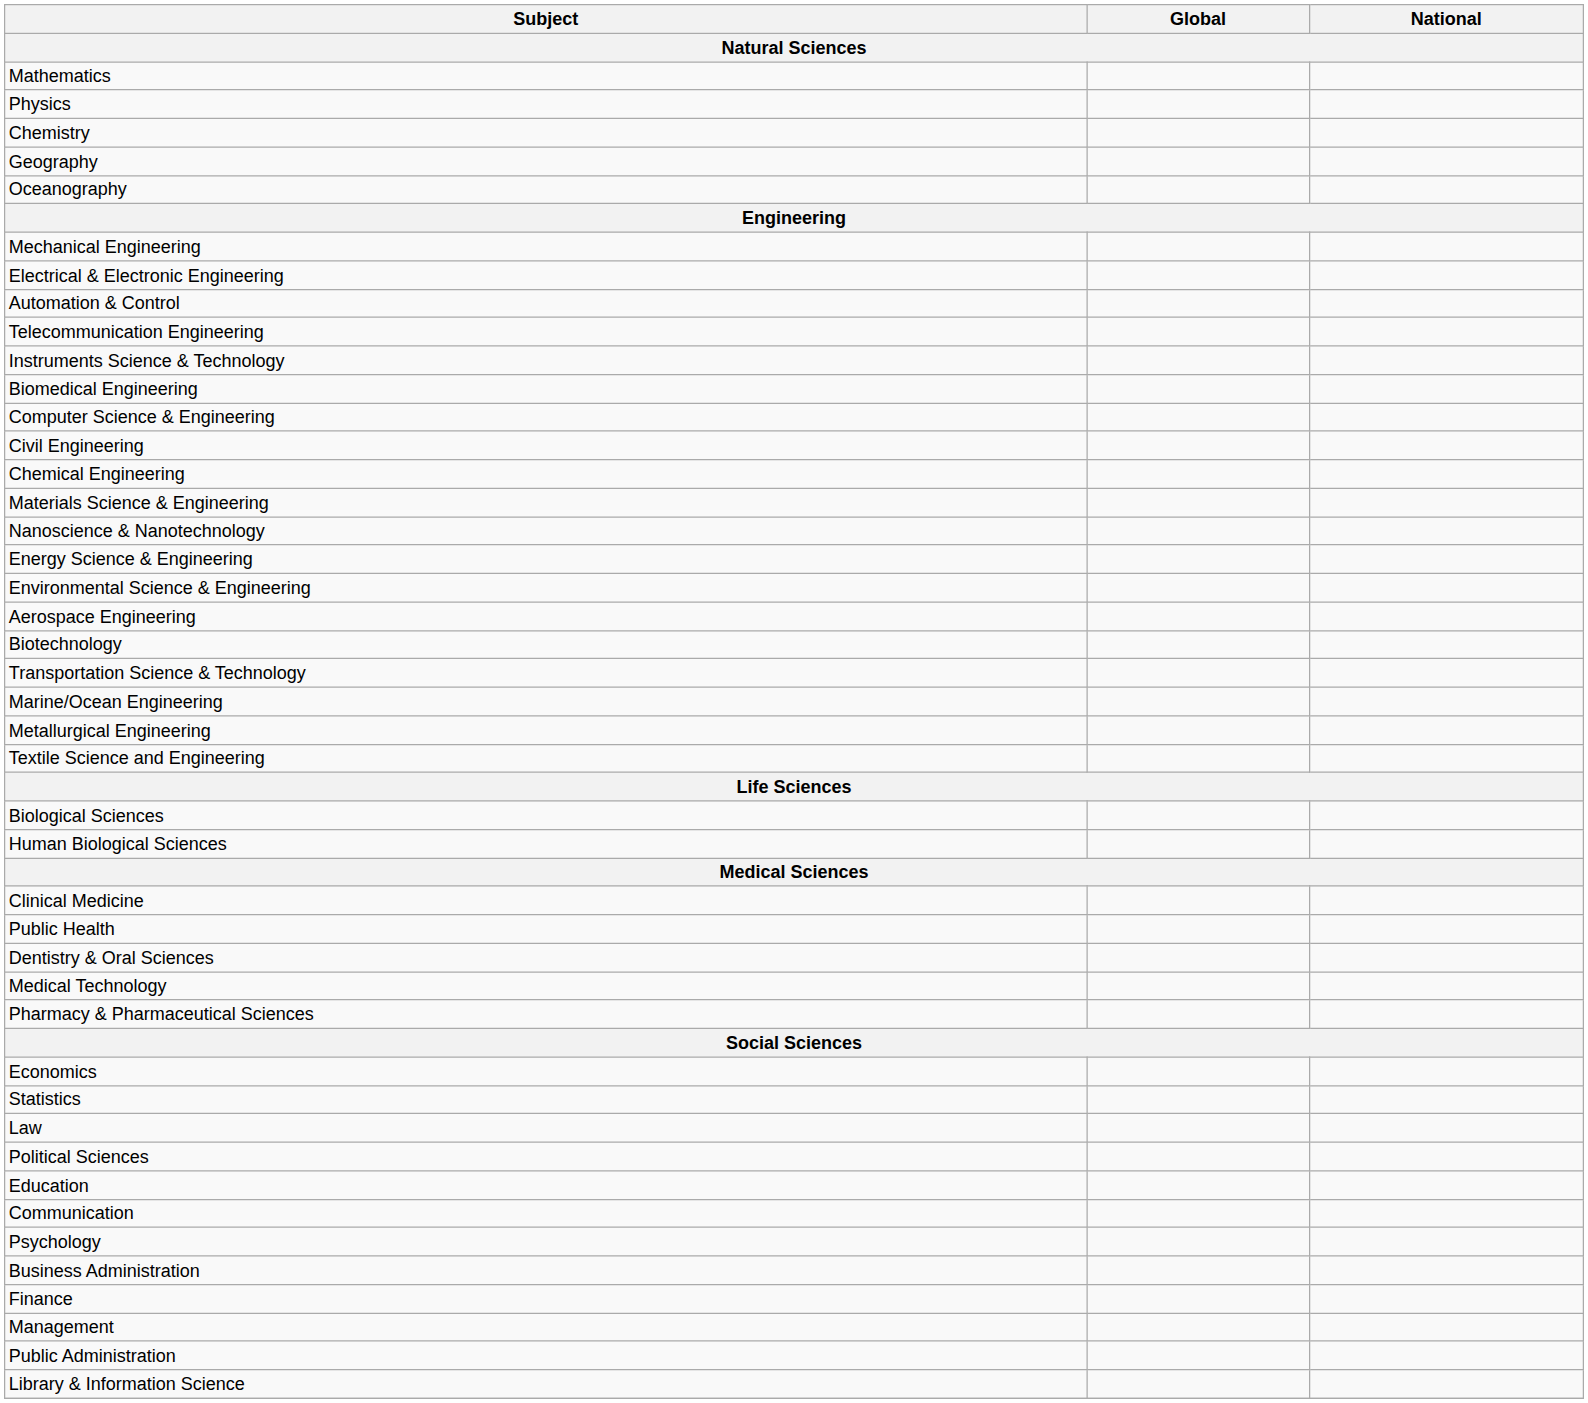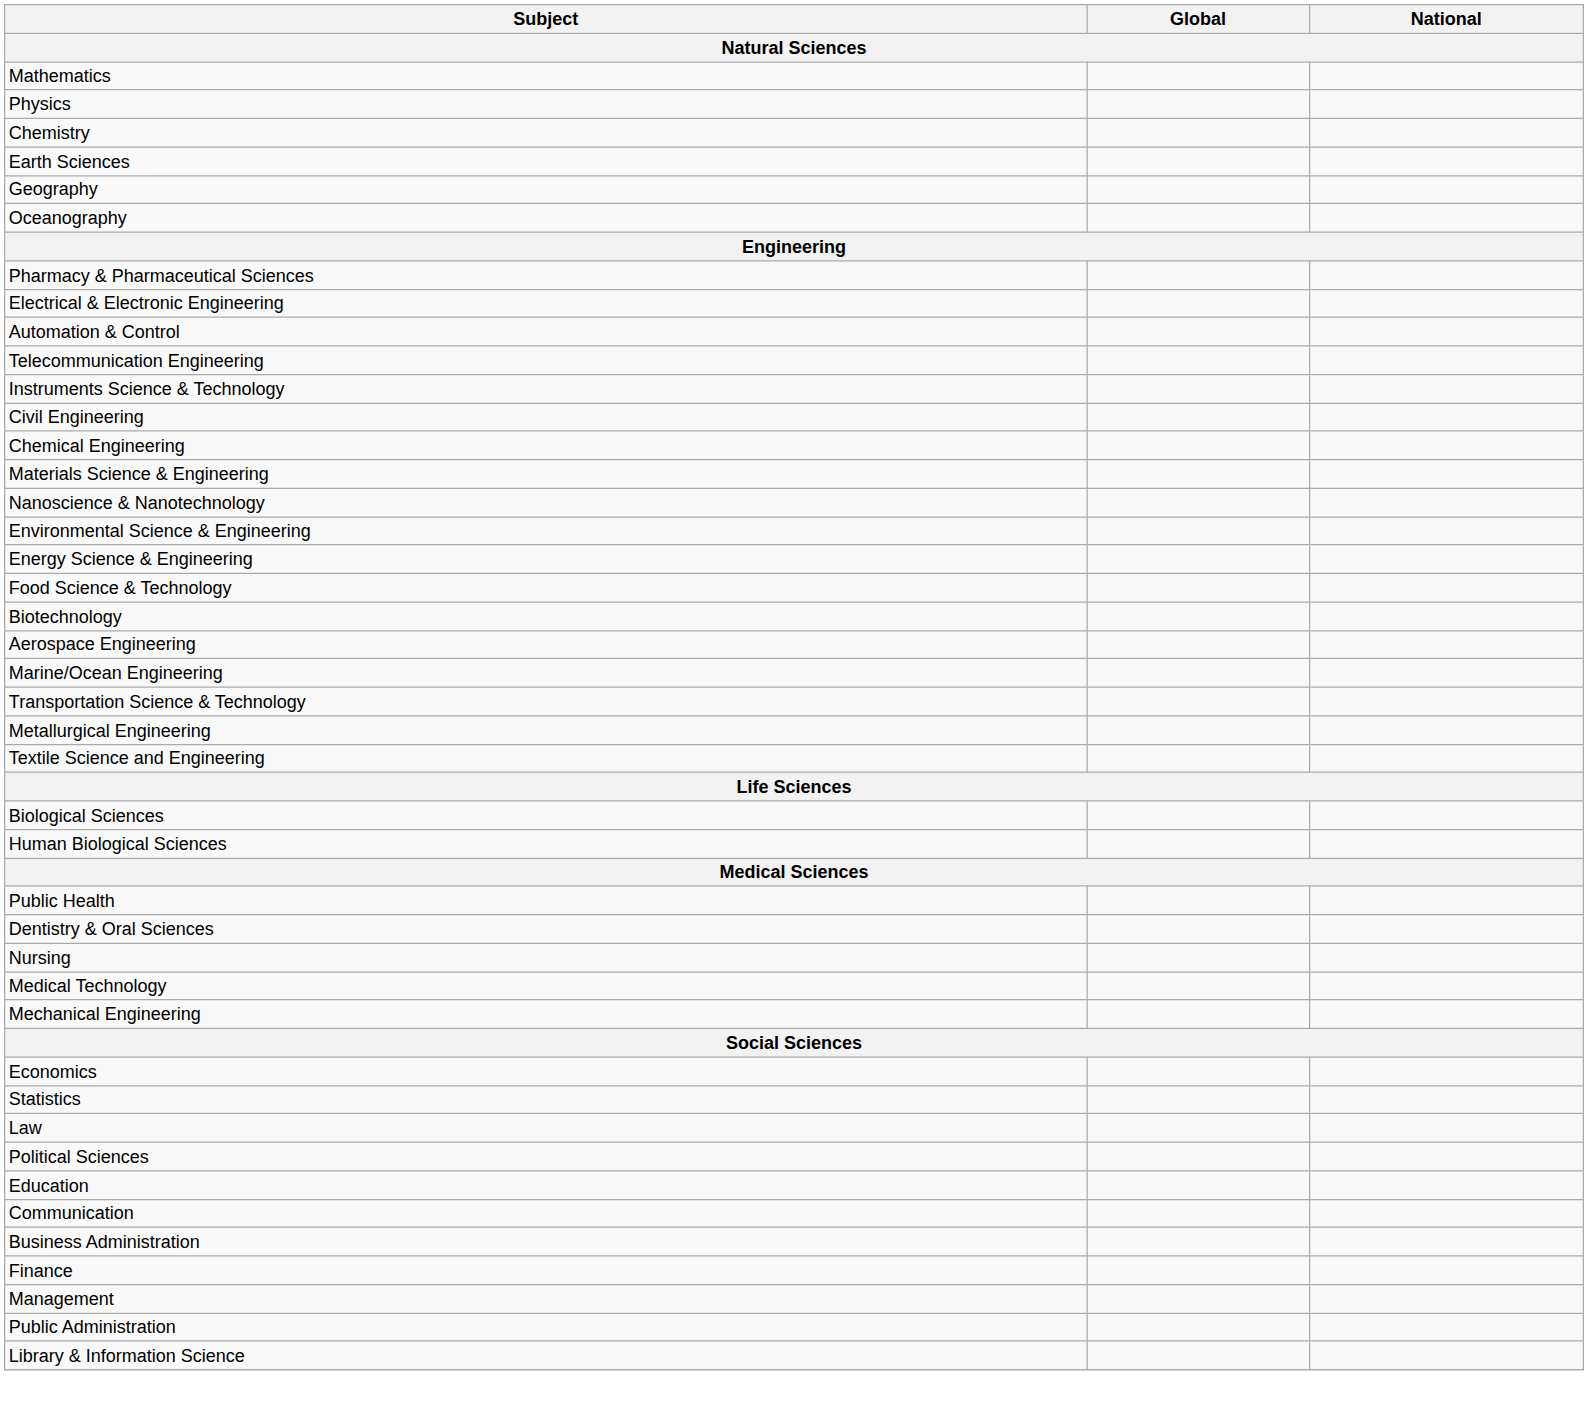+ row: Earth Sciences
rows swapped: Mechanical Engineering <-> Pharmacy & Pharmaceutical Sciences
- row: Biomedical Engineering
- row: Computer Science & Engineering
rows swapped: Energy Science & Engineering <-> Environmental Science & Engineering
+ row: Food Science & Technology
rows swapped: Biotechnology <-> Aerospace Engineering
rows swapped: Marine/Ocean Engineering <-> Transportation Science & Technology
- row: Clinical Medicine
+ row: Nursing
- row: Psychology
